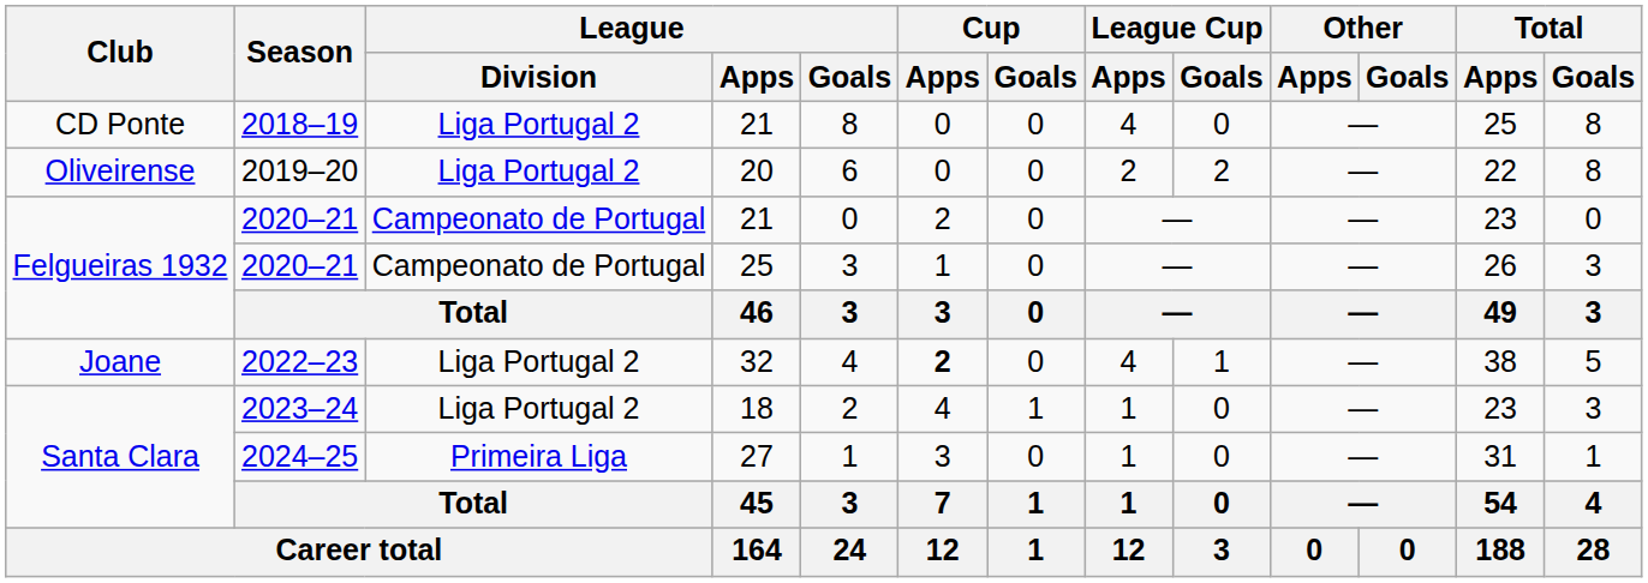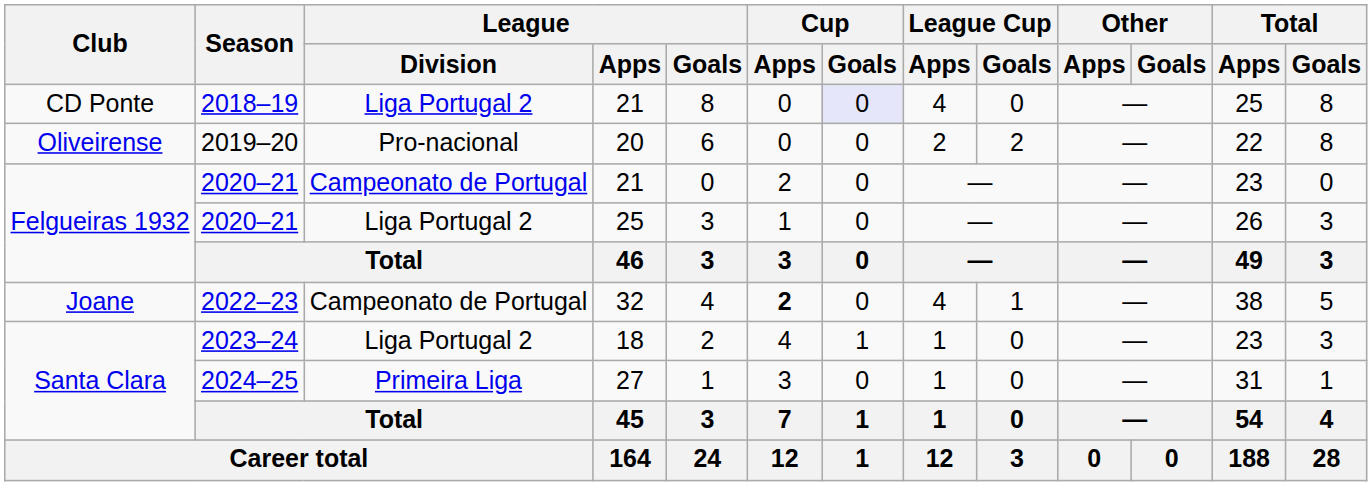2018–19 | Cup / Goals: no background -> lavender background
2019–20 | League / Division: Liga Portugal 2 -> Pro-nacional
2020–21 / 25 | League / Division: Campeonato de Portugal -> Liga Portugal 2
2022–23 | League / Division: Liga Portugal 2 -> Campeonato de Portugal
